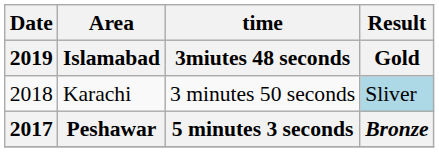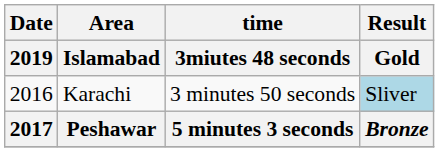Karachi | Date / 2019: 2018 -> 2016
